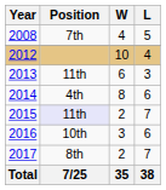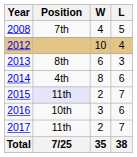2013 | Position: 11th -> 8th
2017 | Position: 8th -> 11th
